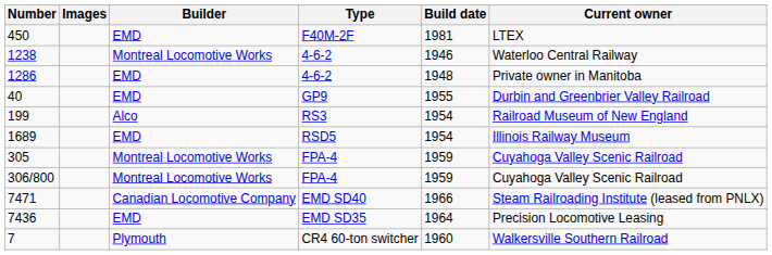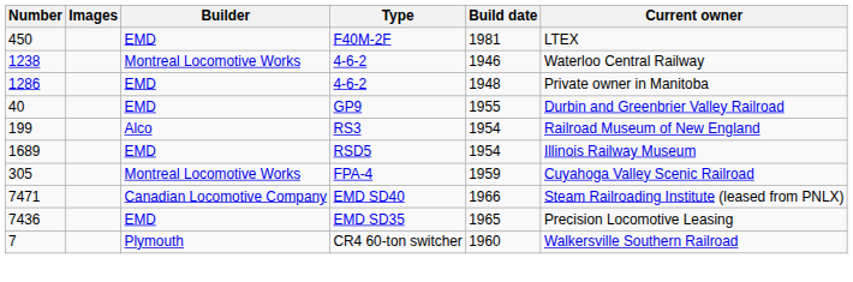- row: 306/800 | Montreal Locomotive Works | FPA-4 | 1959 | Cuyahoga Valley Scenic Railroad
7436 | Build date: 1964 -> 1965
